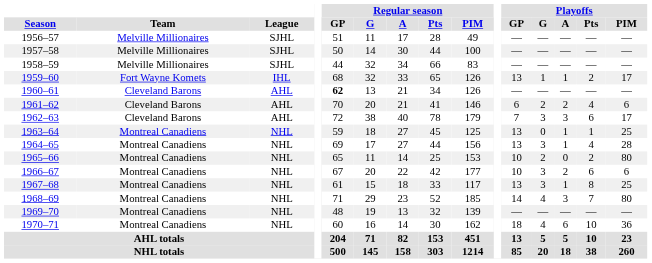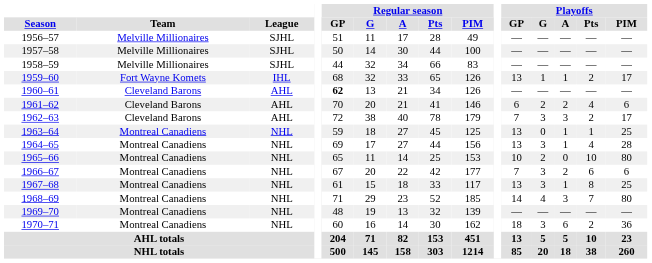1962–63 | Playoffs / Pts: 6 -> 2
1965–66 | Playoffs / Pts: 2 -> 10
1966–67 | Playoffs / GP: 10 -> 7
1970–71 | Playoffs / G: 4 -> 3
1970–71 | Playoffs / Pts: 10 -> 2
